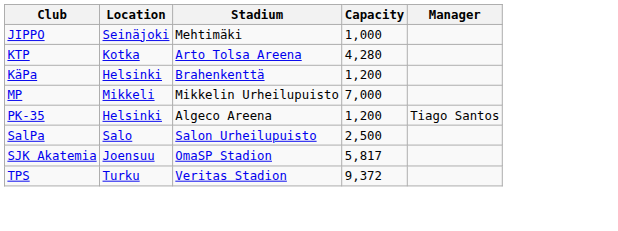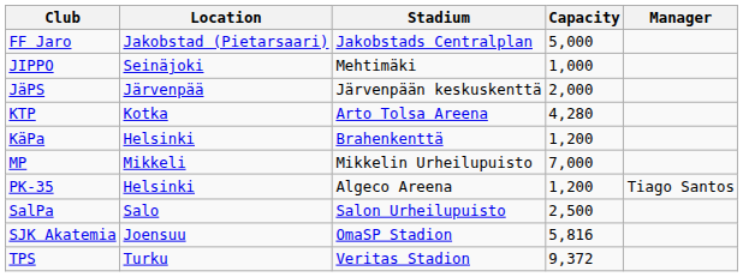+ row: FF Jaro | Jakobstad (Pietarsaari) | Jakobstads Centralplan | 5,000
+ row: JäPS | Järvenpää | Järvenpään keskuskenttä | 2,000
SJK Akatemia | Capacity: 5,817 -> 5,816
